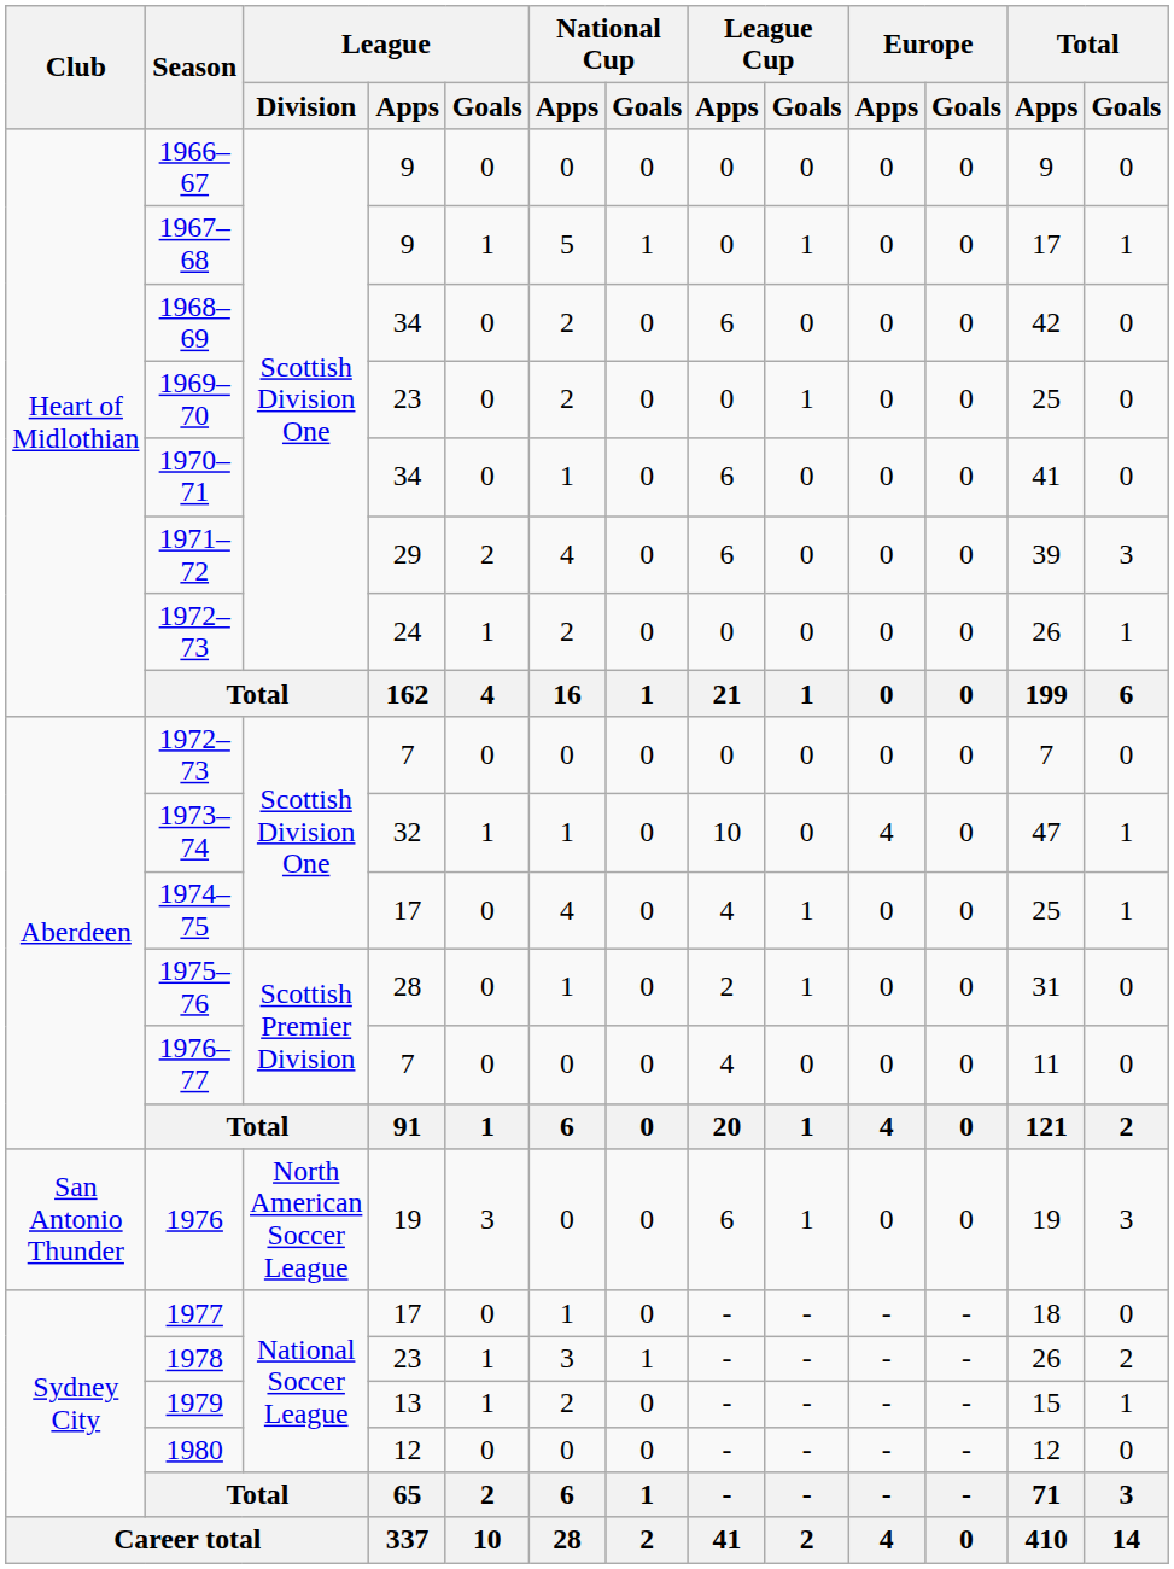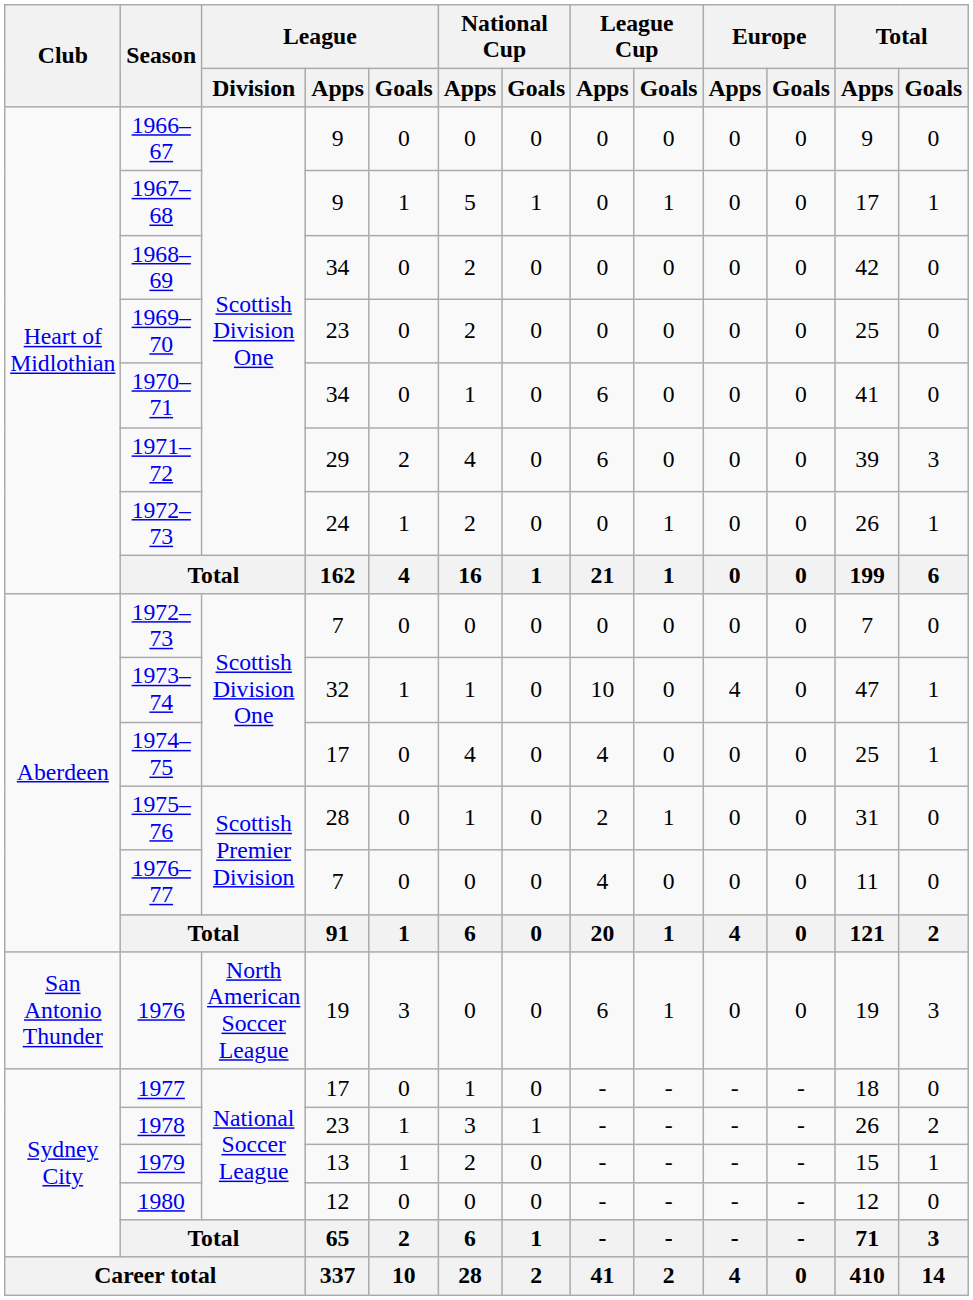1968–69 | League Cup / Apps: 6 -> 0
1969–70 | League Cup / Goals: 1 -> 0
1972–73 / 24 | League Cup / Goals: 0 -> 1
1974–75 | League Cup / Goals: 1 -> 0
